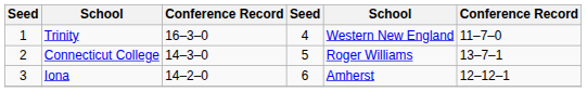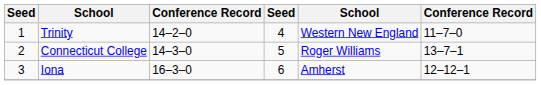Trinity | column 3: 16–3–0 -> 14–2–0
Iona | column 3: 14–2–0 -> 16–3–0
